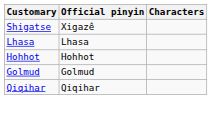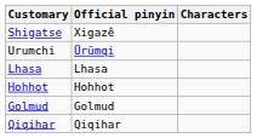+ row: Urumchi | Ürümqi
